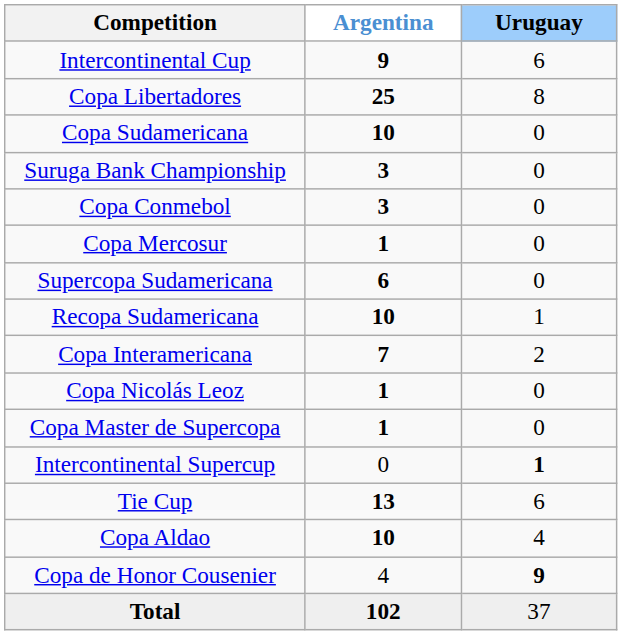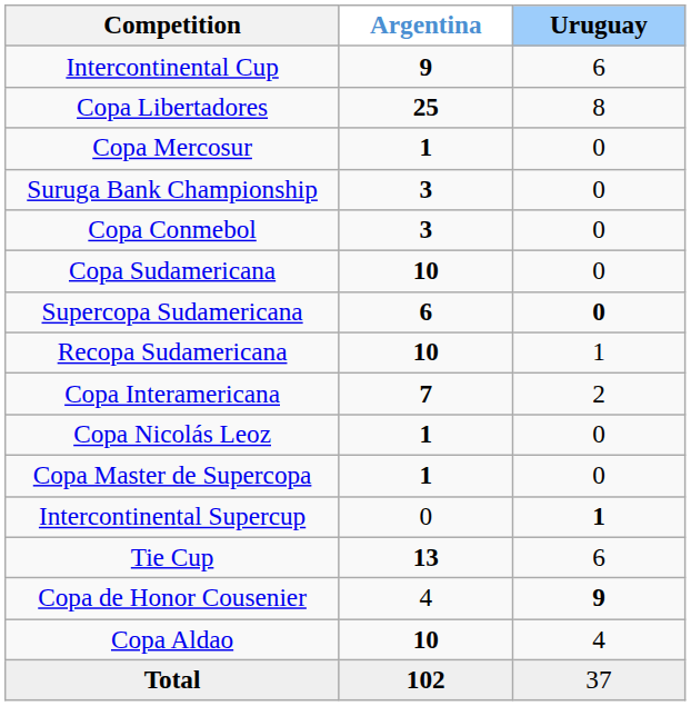rows swapped: Copa Sudamericana <-> Copa Mercosur
Supercopa Sudamericana | Uruguay: normal -> bold
rows swapped: Copa de Honor Cousenier <-> Copa Aldao
